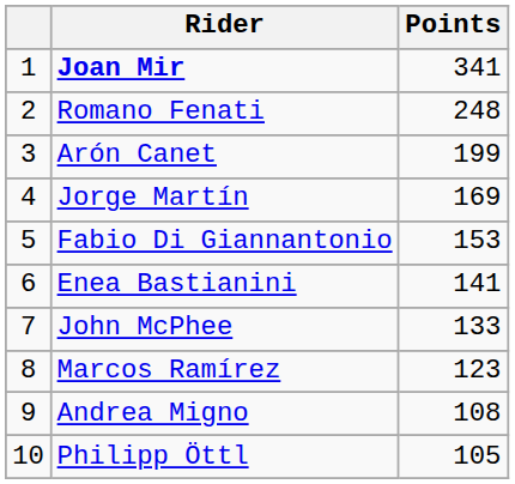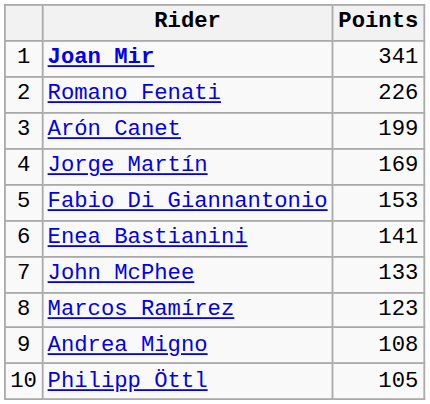Romano Fenati | Points: 248 -> 226
